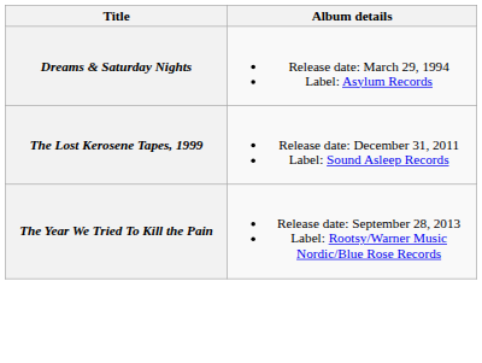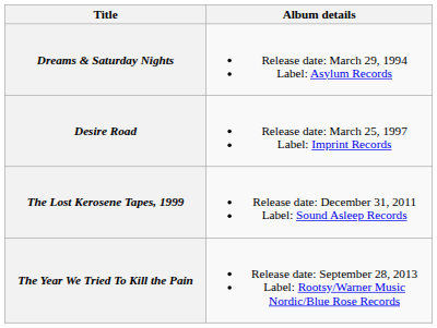+ row: Desire Road | Release date: March 25, 1997 Label: Imprint Records
